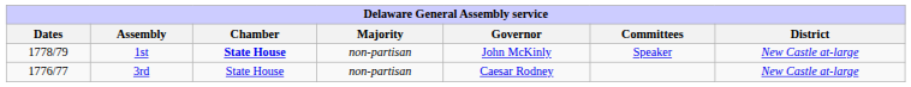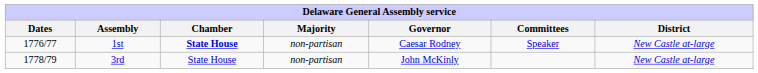1st | Dates: 1778/79 -> 1776/77
1st | Governor: John McKinly -> Caesar Rodney
3rd | Dates: 1776/77 -> 1778/79
3rd | Governor: Caesar Rodney -> John McKinly
